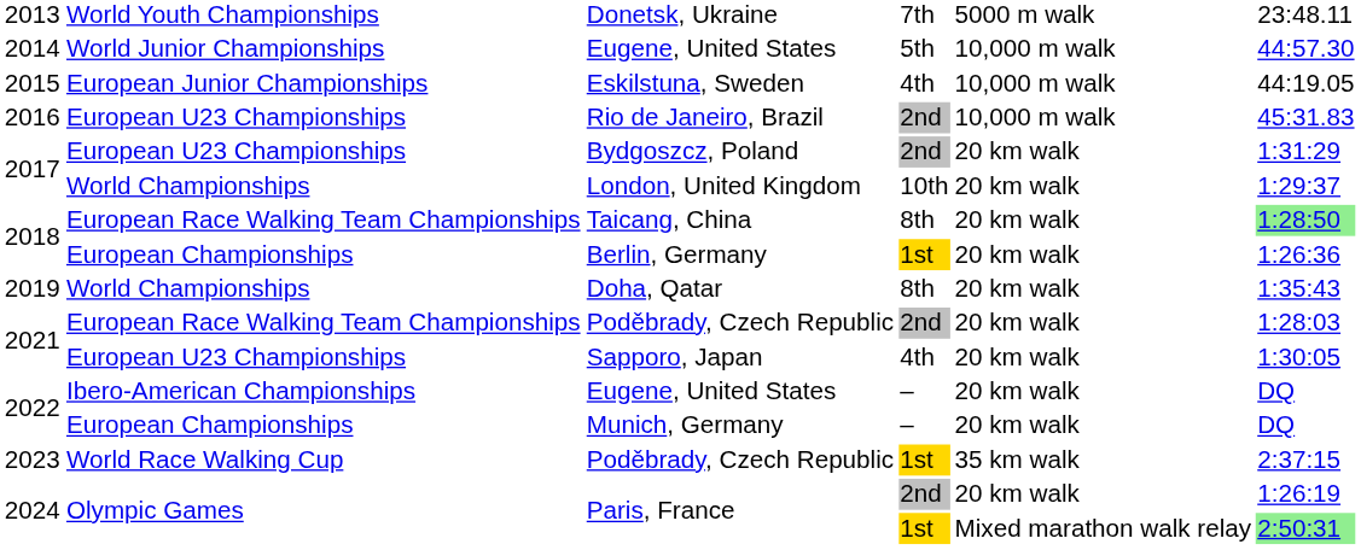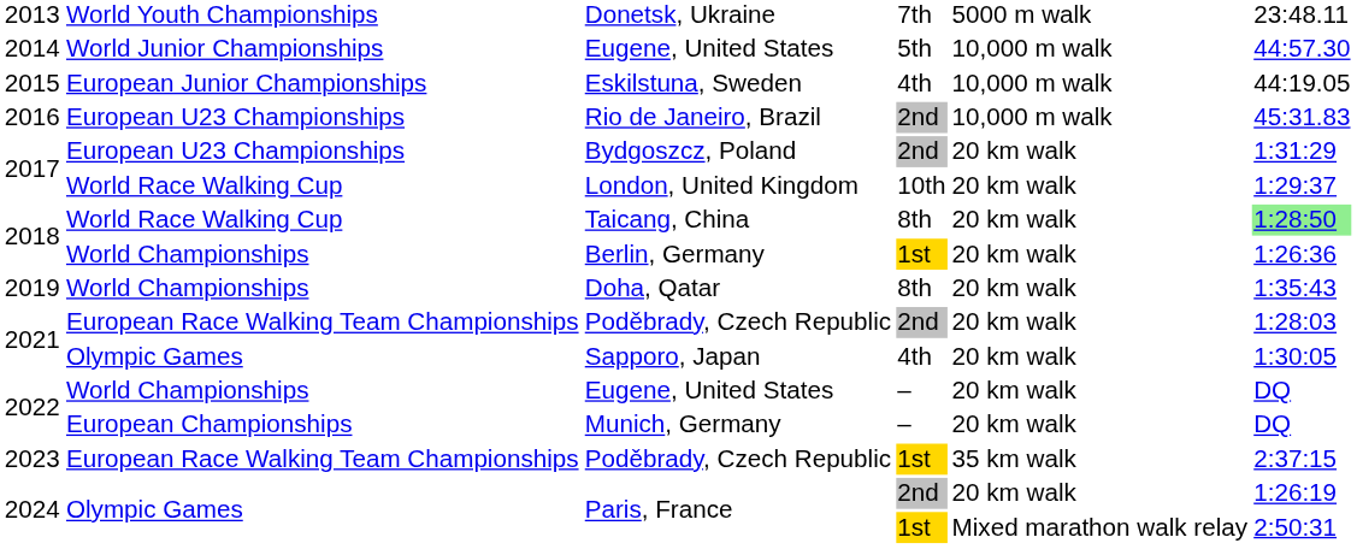London, United Kingdom | column 2: World Championships -> World Race Walking Cup
Taicang, China | column 2: European Race Walking Team Championships -> World Race Walking Cup
Berlin, Germany | column 2: European Championships -> World Championships
Sapporo, Japan | column 2: European U23 Championships -> Olympic Games
Eugene, United States / – | column 2: Ibero-American Championships -> World Championships
Poděbrady, Czech Republic / 1st | column 2: World Race Walking Cup -> European Race Walking Team Championships
Paris, France / 1st | column 6: lightgreen background -> no background
